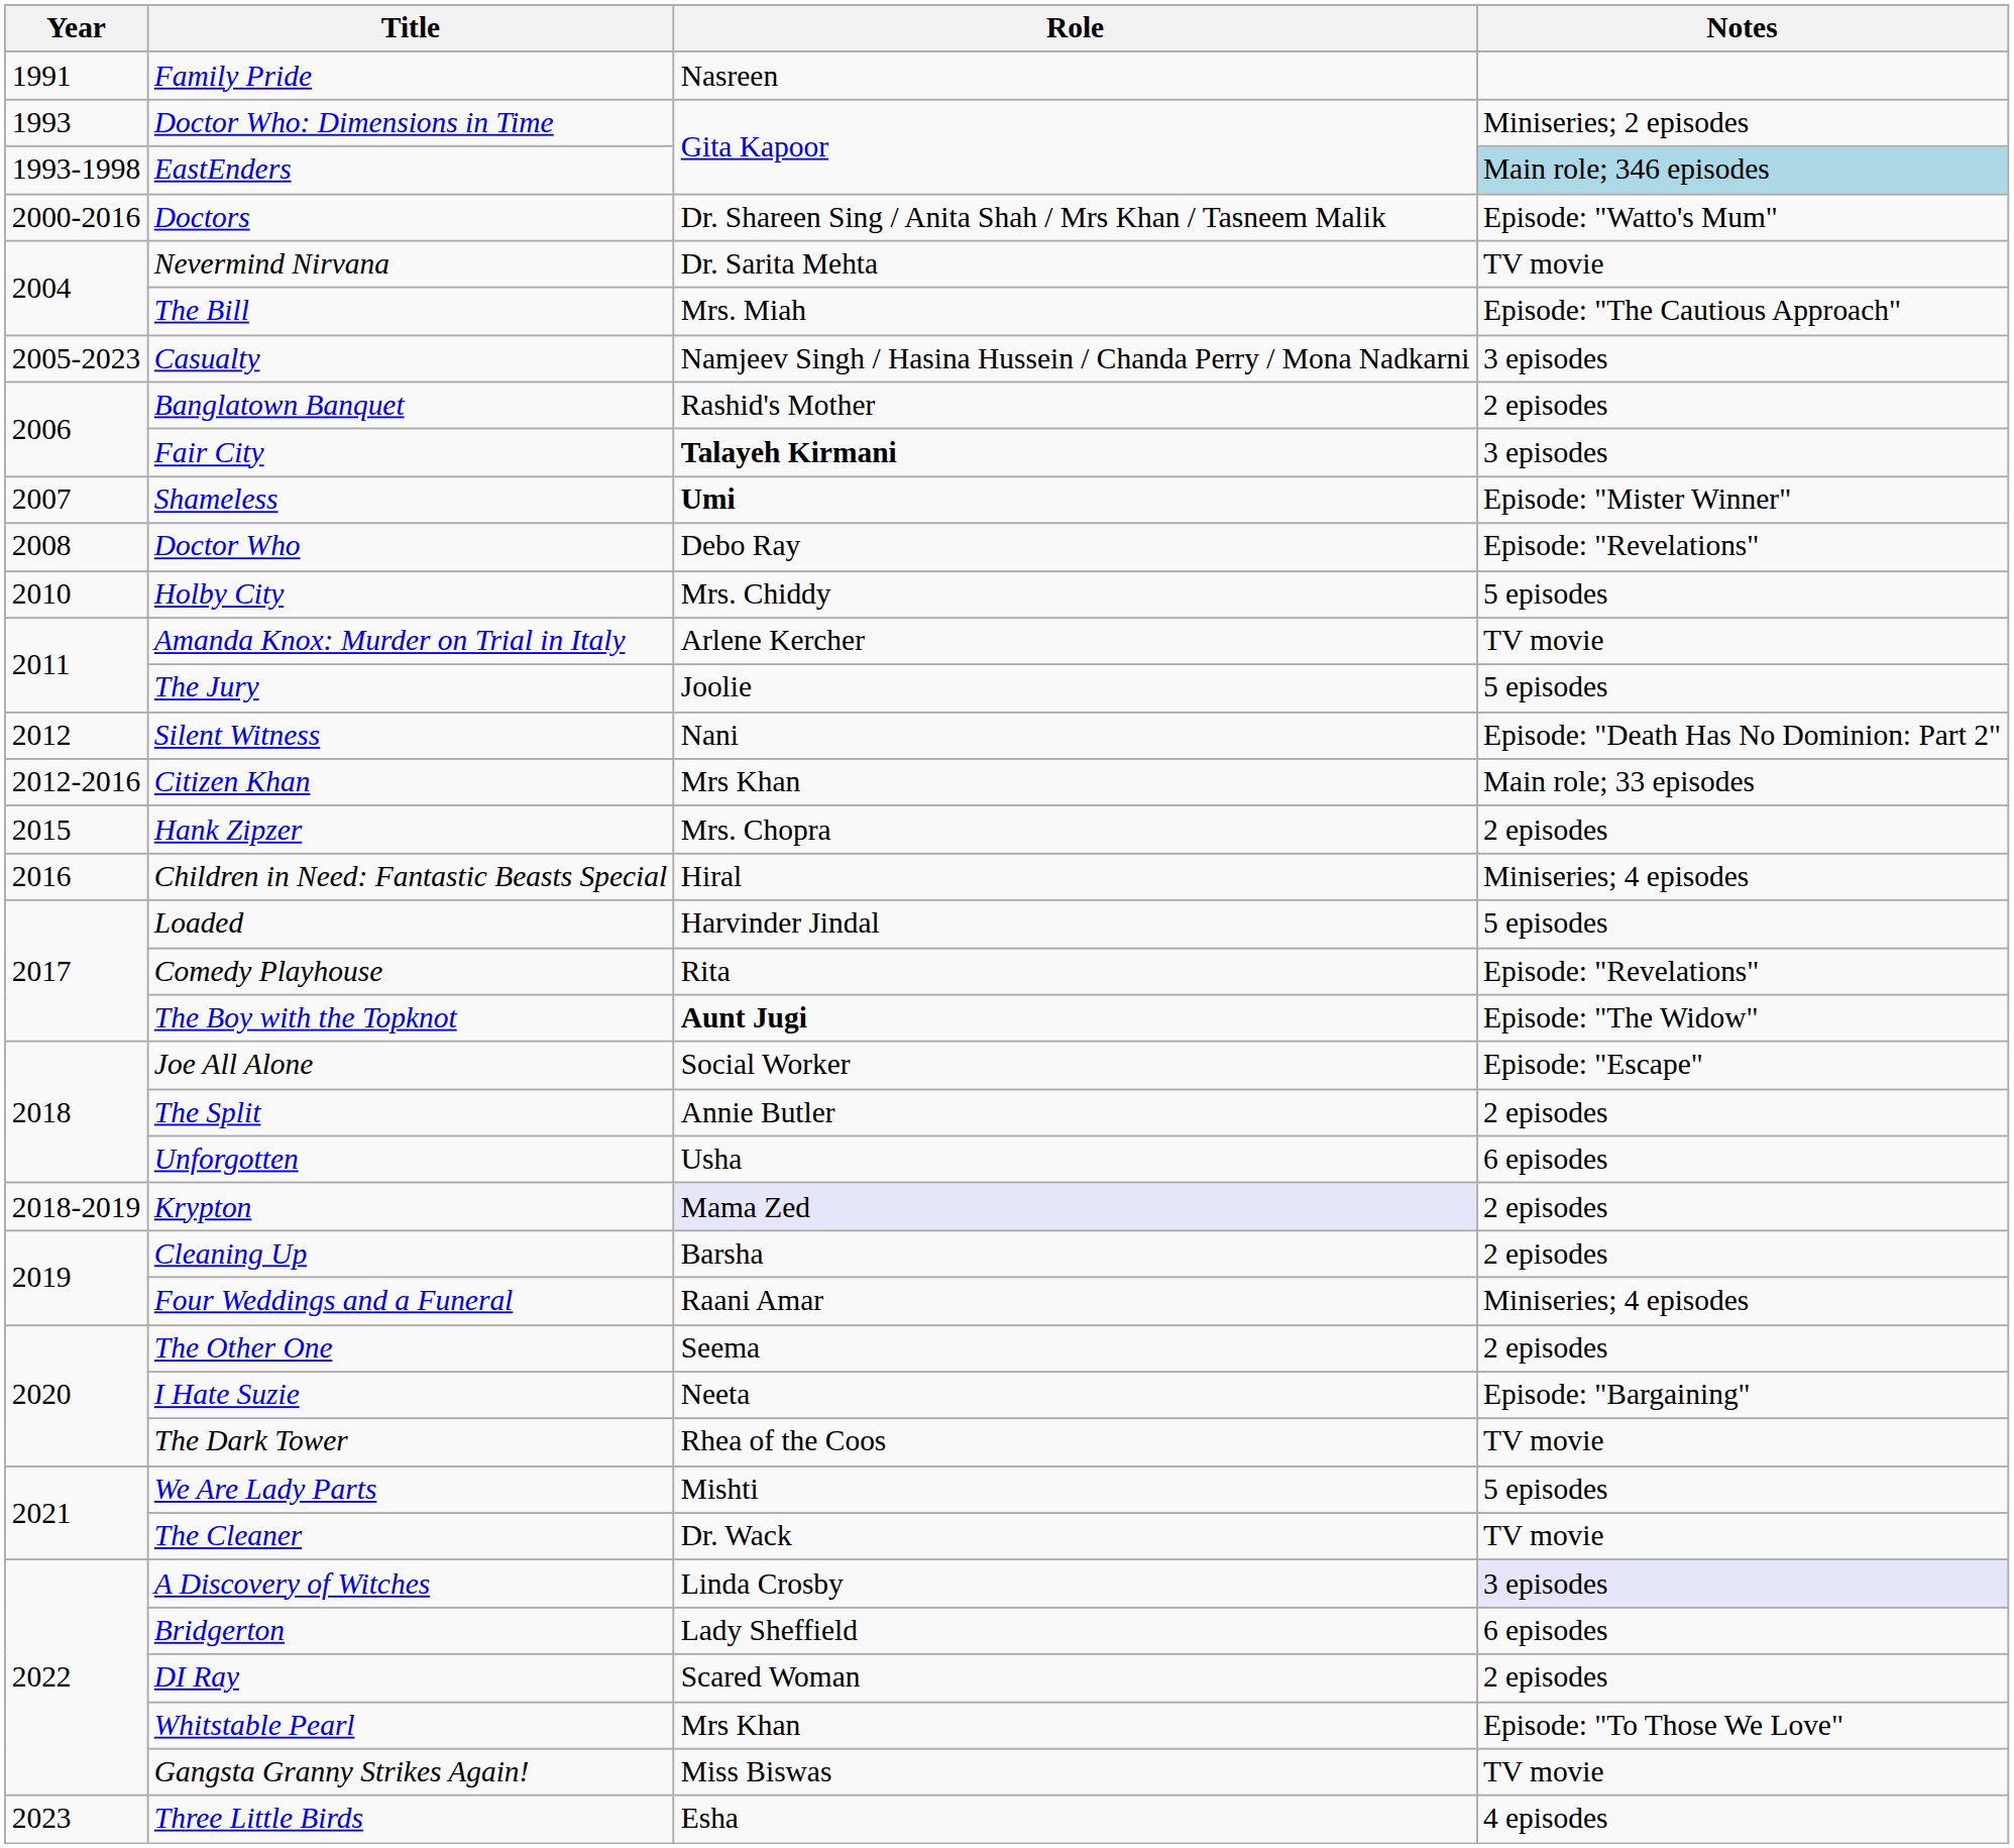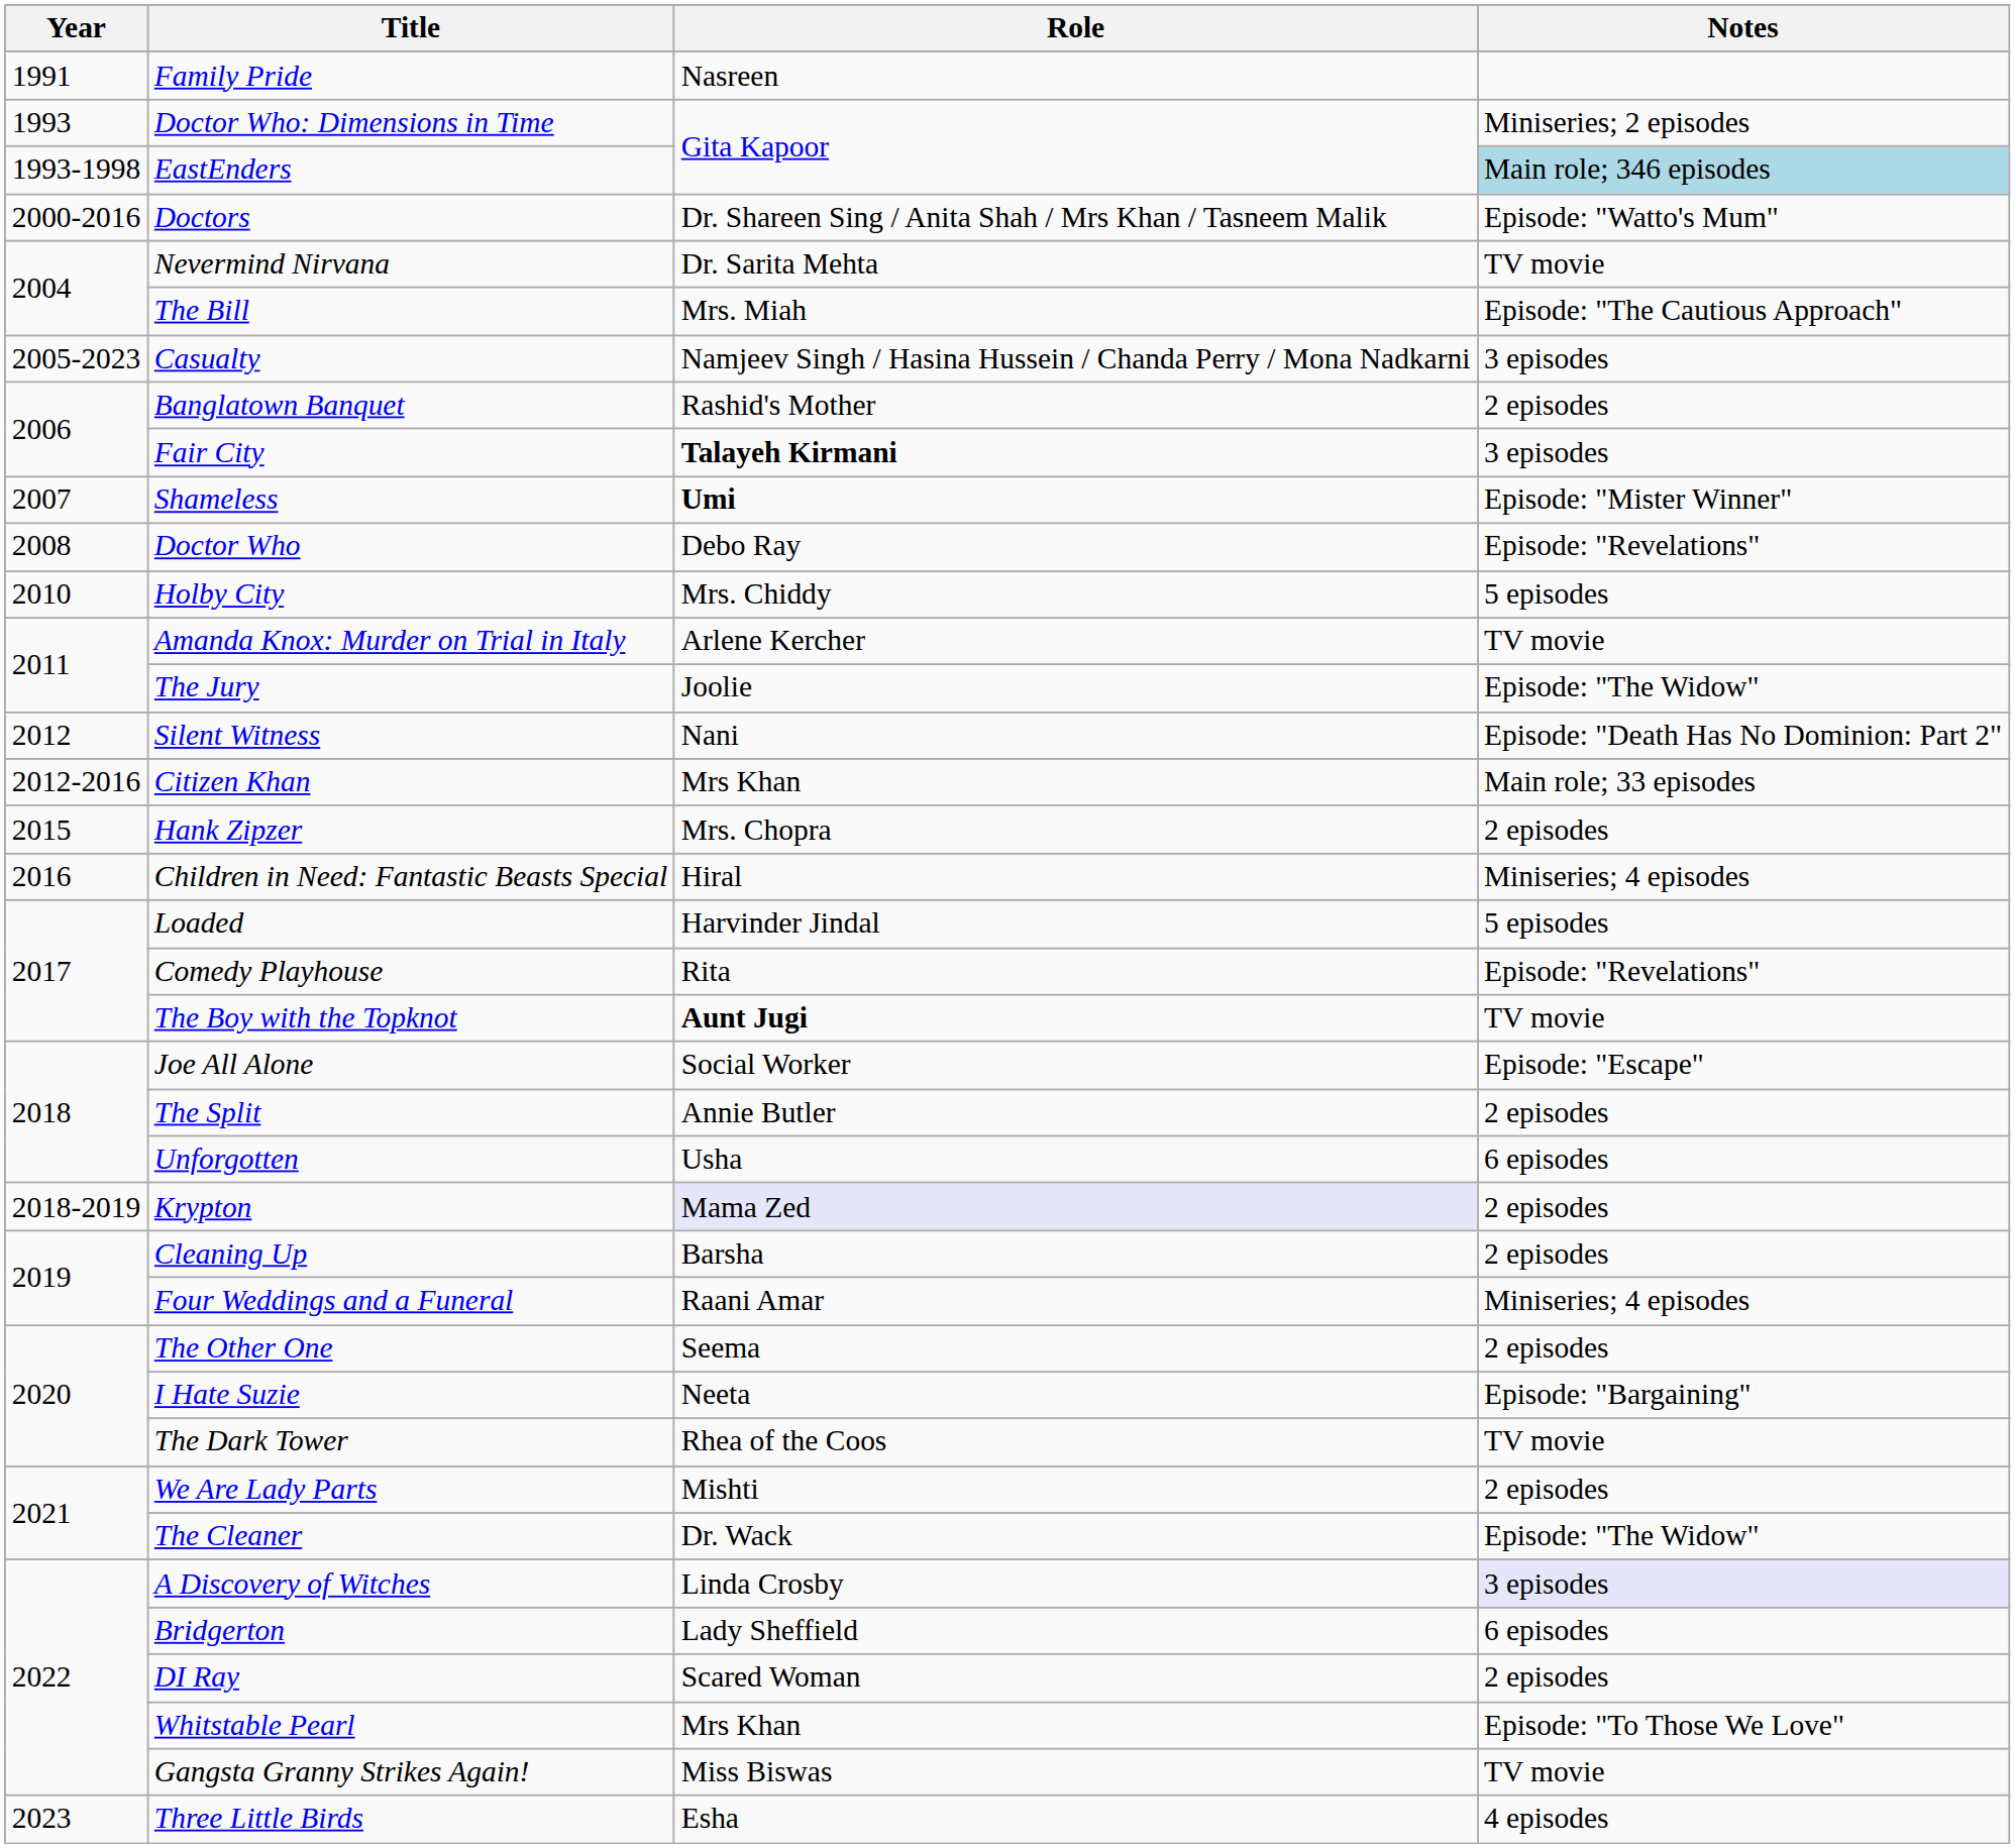The Jury | Notes: 5 episodes -> Episode: "The Widow"
The Boy with the Topknot | Notes: Episode: "The Widow" -> TV movie
We Are Lady Parts | Notes: 5 episodes -> 2 episodes
The Cleaner | Notes: TV movie -> Episode: "The Widow"
